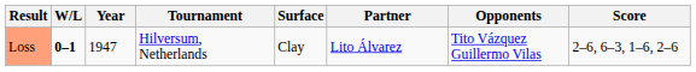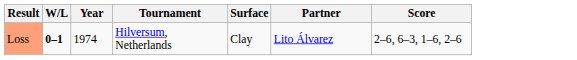- column: Opponents | Tito Vázquez Guillermo Vilas
Loss | Year: 1947 -> 1974
